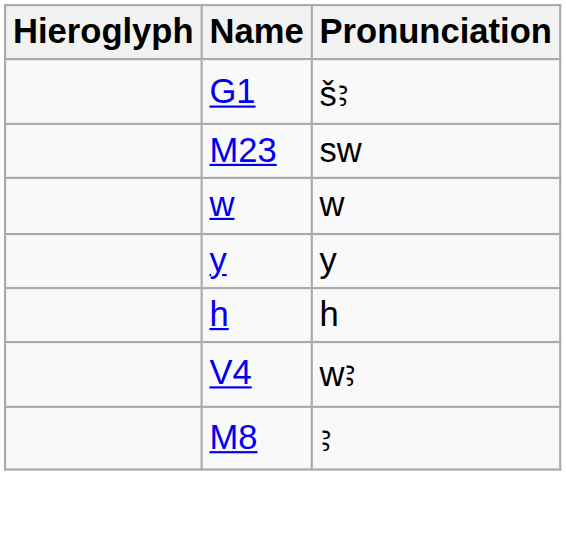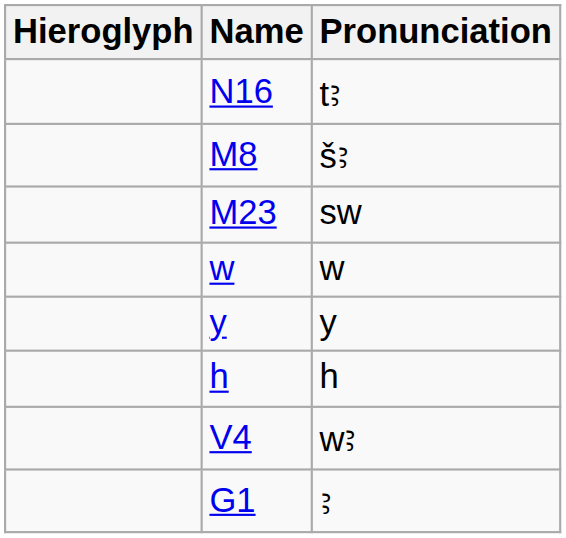+ row: N16 | tꜣ
šꜣ | Name: G1 -> M8
ꜣ | Name: M8 -> G1
